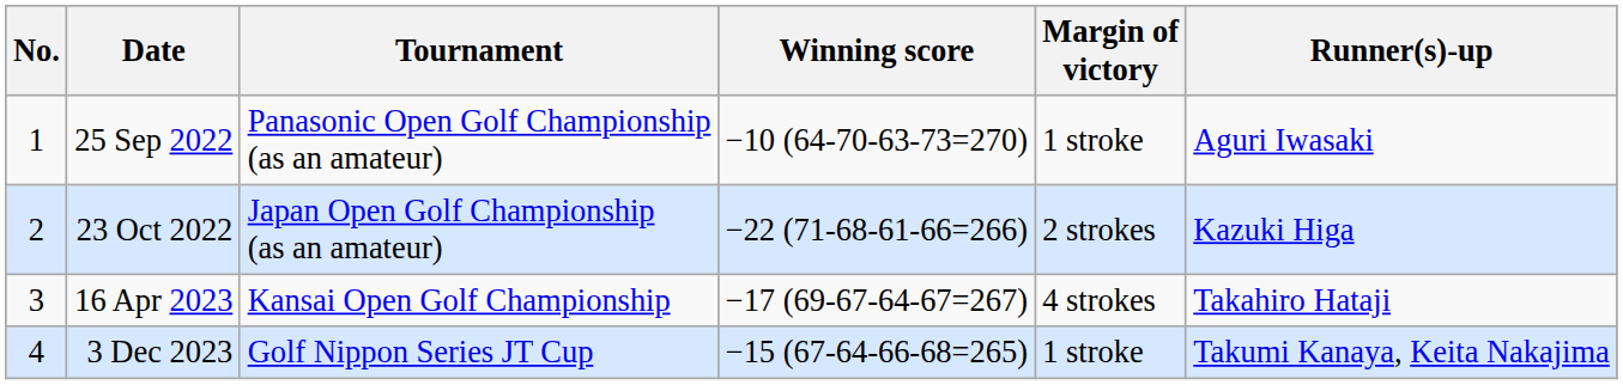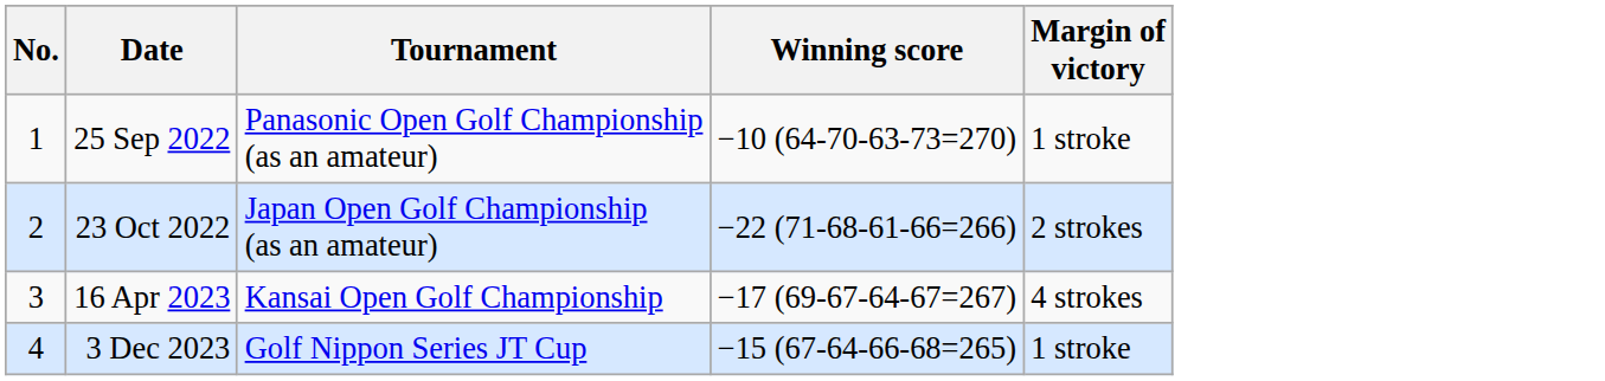- column: Runner(s)-up | Aguri Iwasaki | Kazuki Higa | Takahiro Hataji | Takumi Kanaya, Keita Nakajima
